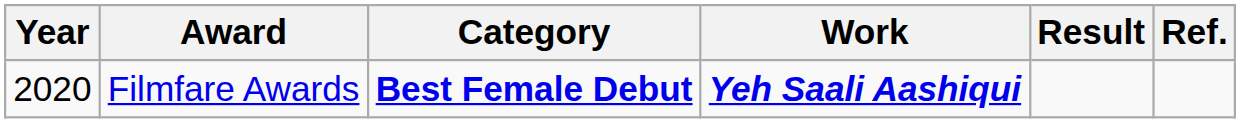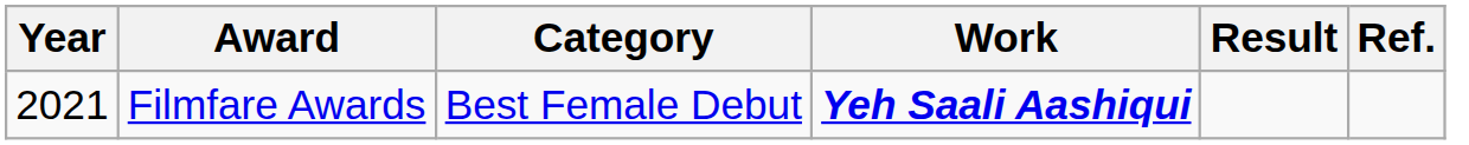Filmfare Awards | Year: 2020 -> 2021
Filmfare Awards | Category: bold -> normal
